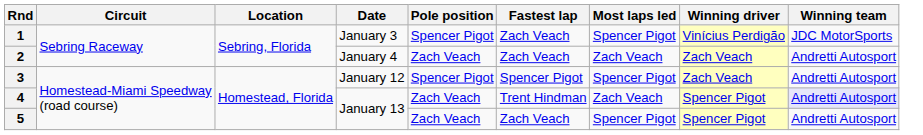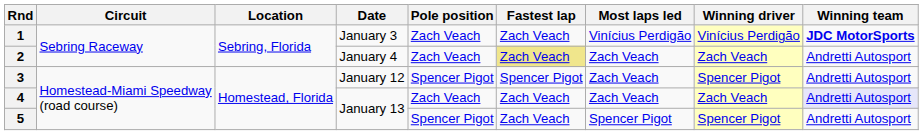1 | Pole position: Spencer Pigot -> Zach Veach
1 | Most laps led: Spencer Pigot -> Vinícius Perdigão
1 | Winning team: normal -> bold
2 | Fastest lap: no background -> khaki background
3 | Most laps led: Spencer Pigot -> Zach Veach
3 | Winning driver: Zach Veach -> Spencer Pigot
4 | Fastest lap: Trent Hindman -> Zach Veach
4 | Winning driver: Spencer Pigot -> Zach Veach
5 | Pole position: Zach Veach -> Spencer Pigot
